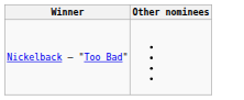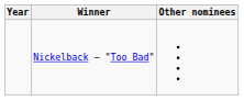+ column: Year
